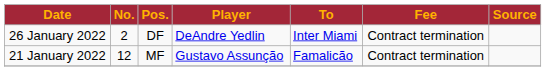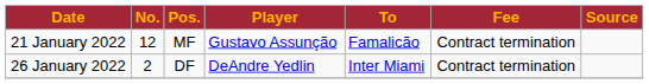rows swapped: 21 January 2022 <-> 26 January 2022
